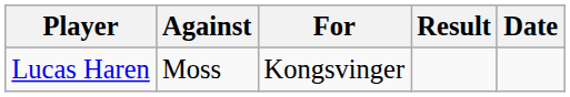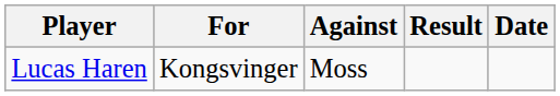columns swapped: For <-> Against
